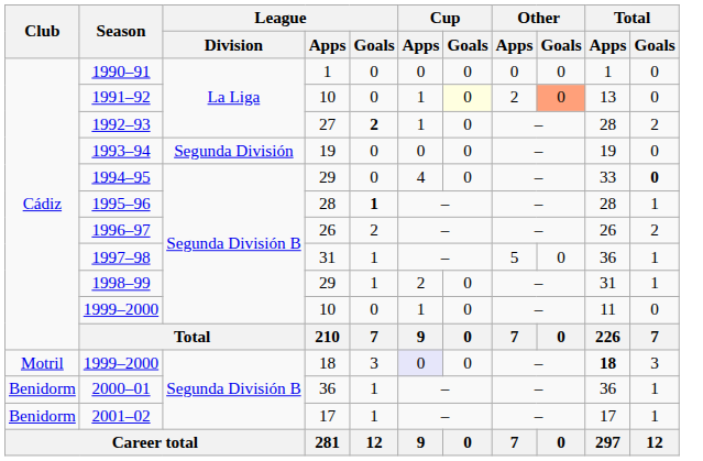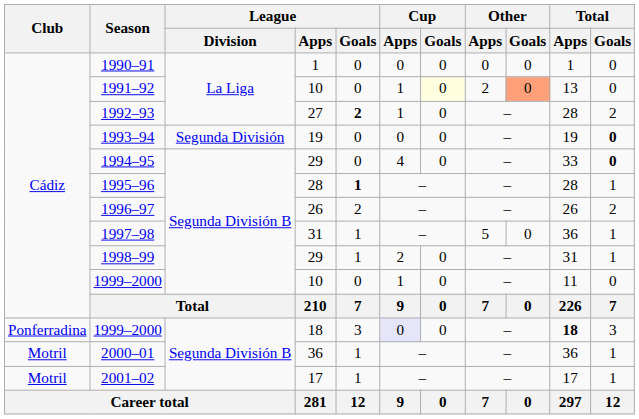1993–94 | Total / Goals: normal -> bold
1999–2000 / 18 | Club: Motril -> Ponferradina
2000–01 | Club: Benidorm -> Motril
2001–02 | Club: Benidorm -> Motril
